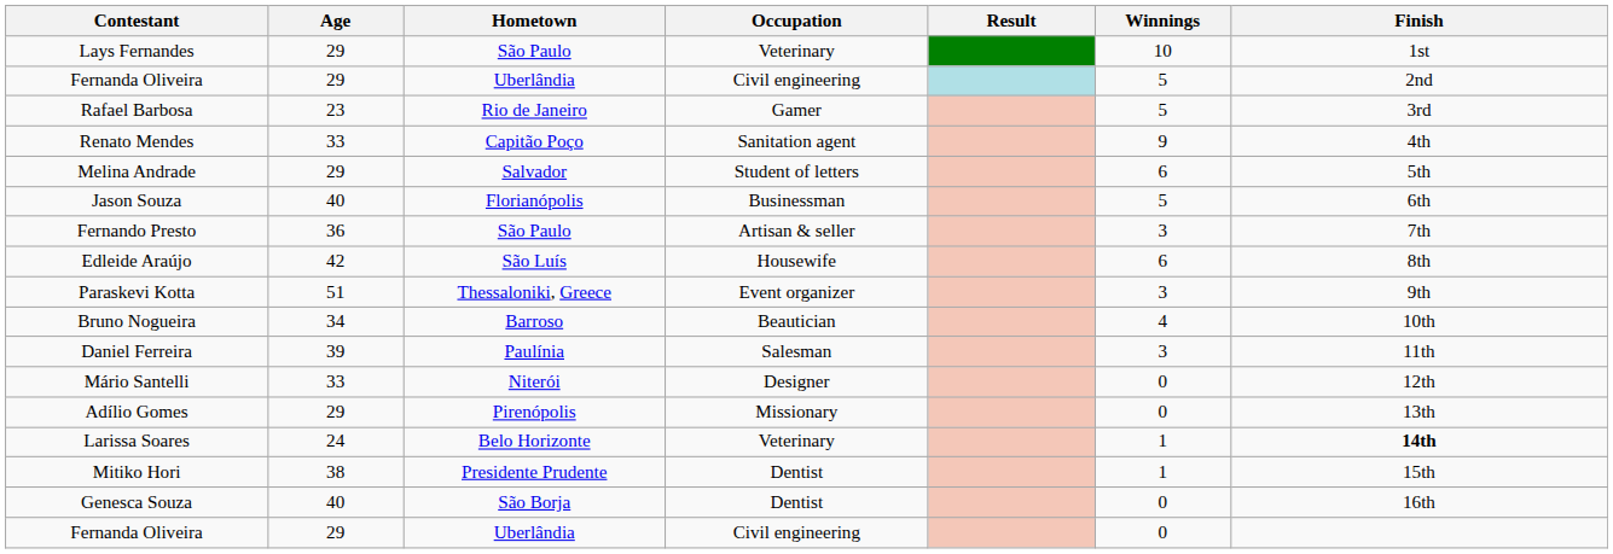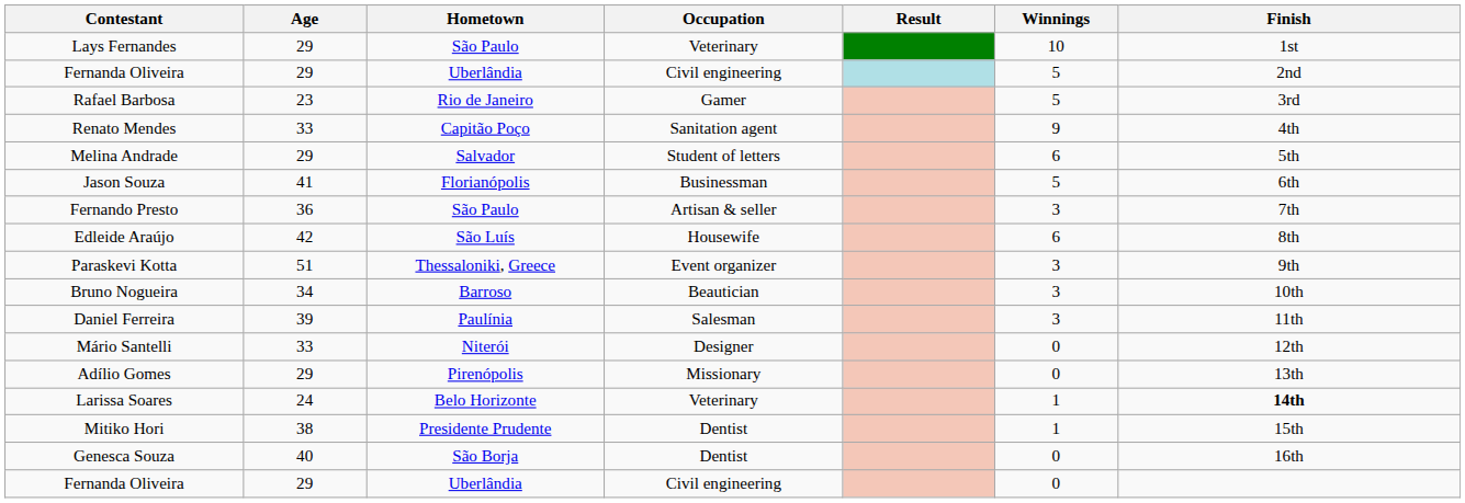Jason Souza | Age: 40 -> 41
Bruno Nogueira | Winnings: 4 -> 3
